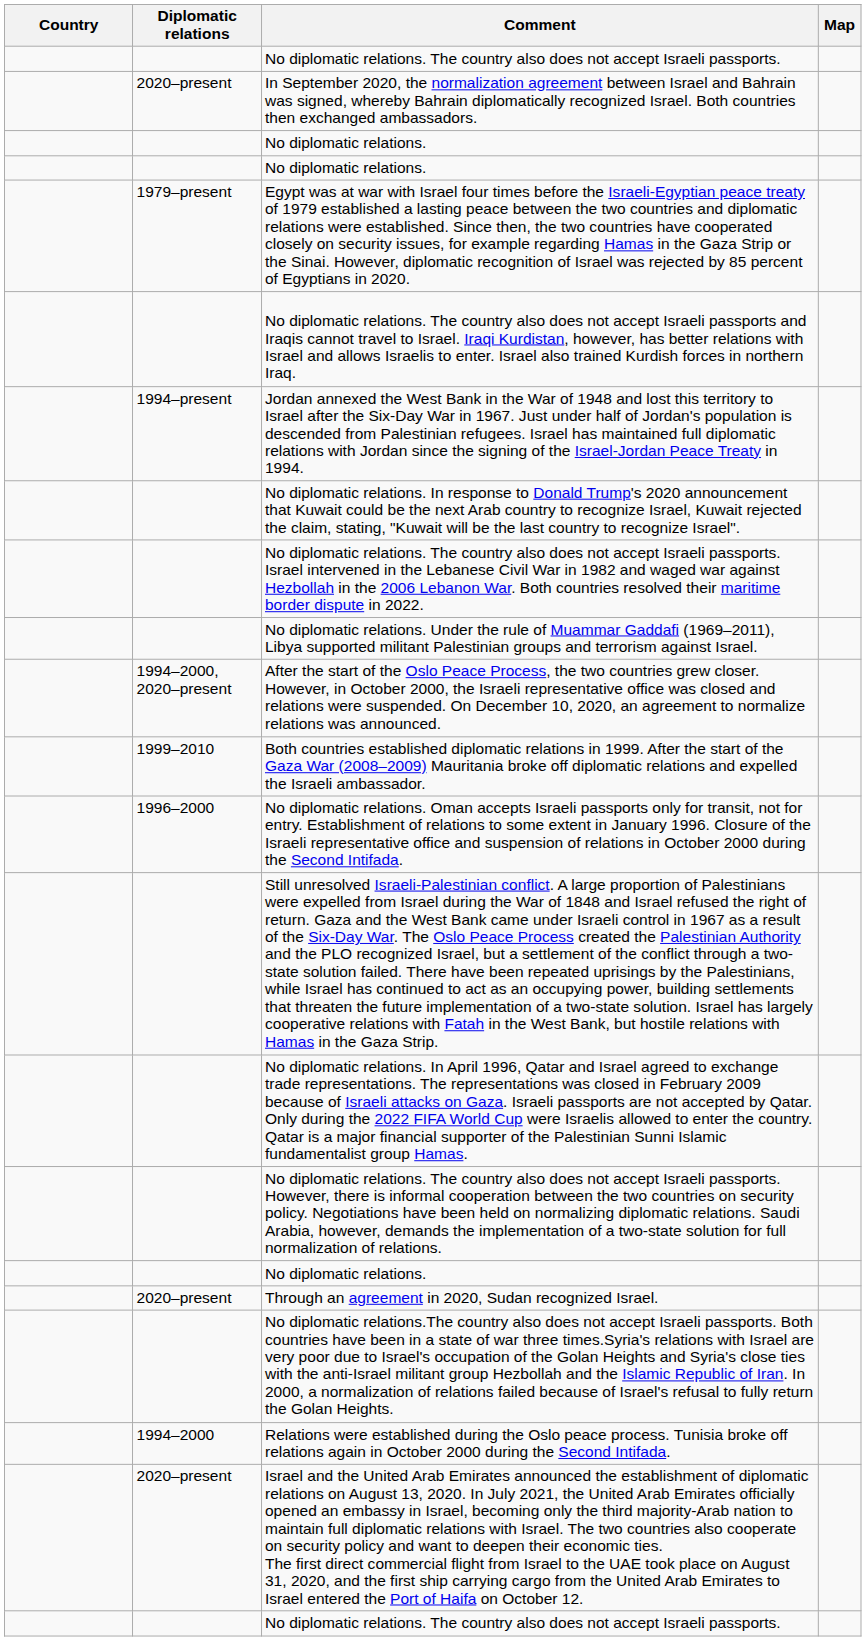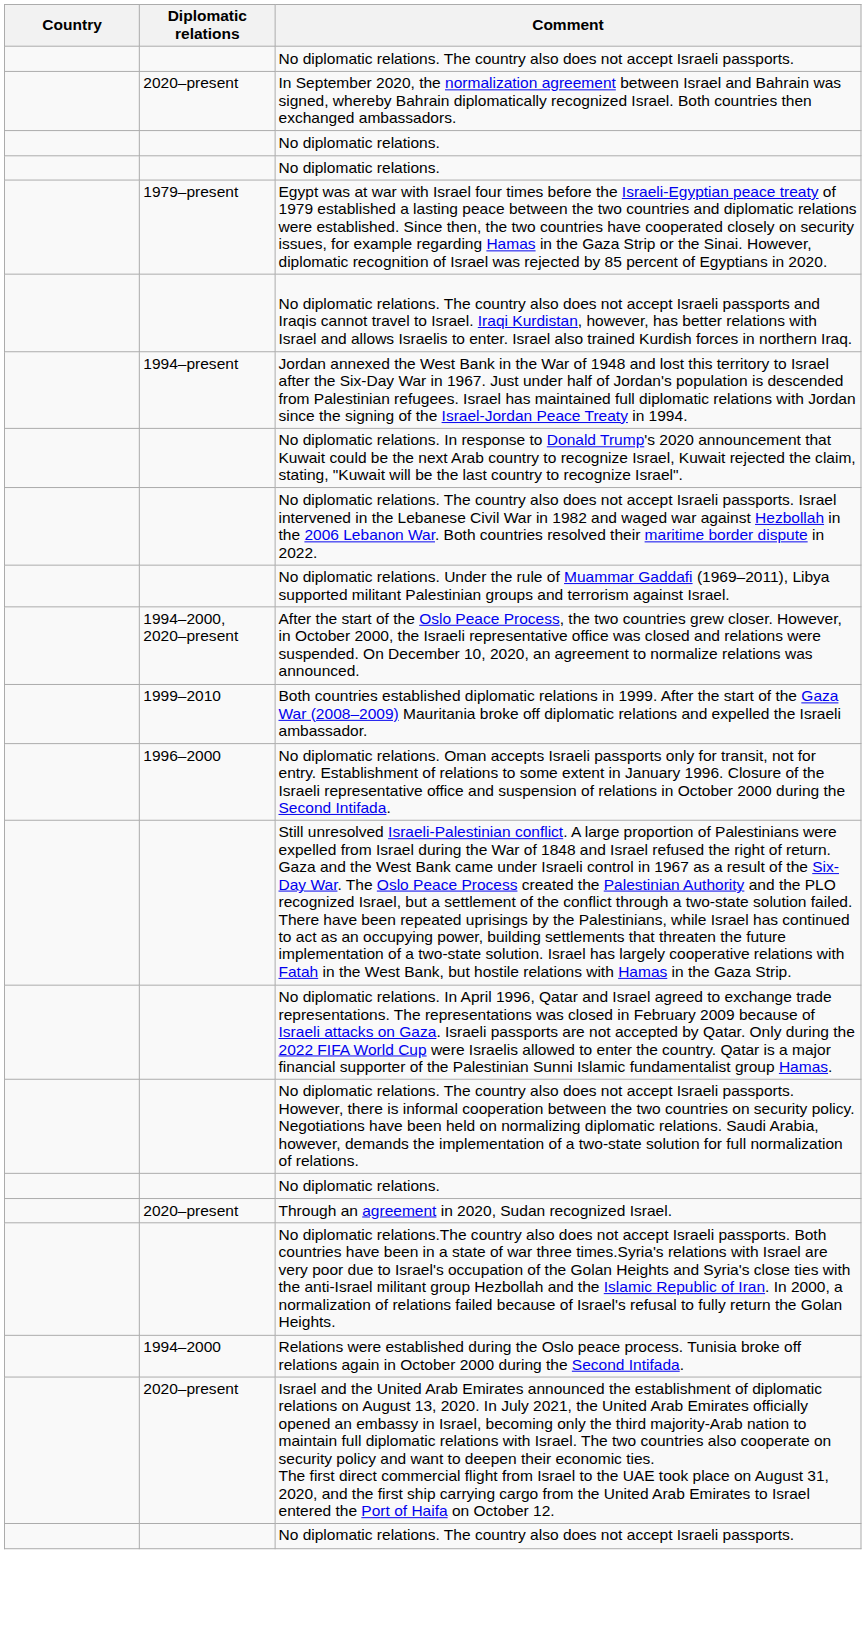- column: Map
